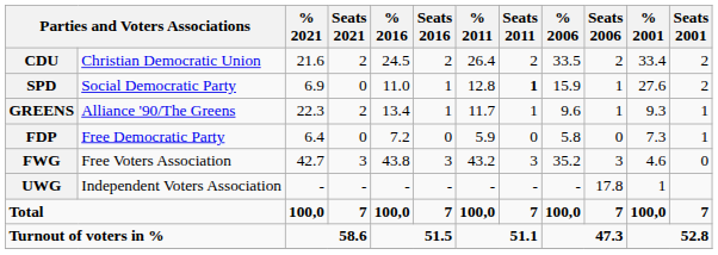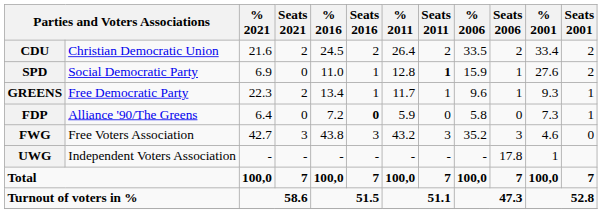GREENS | column 2: Alliance '90/The Greens -> Free Democratic Party
FDP | column 2: Free Democratic Party -> Alliance '90/The Greens
FDP | Seats 2016: normal -> bold
